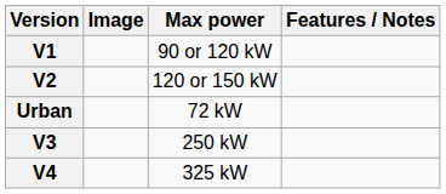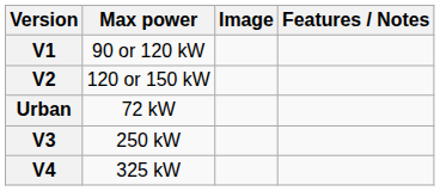columns swapped: Image <-> Max power
